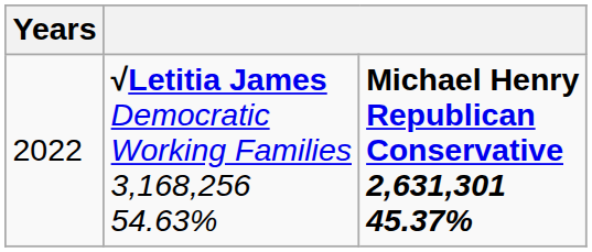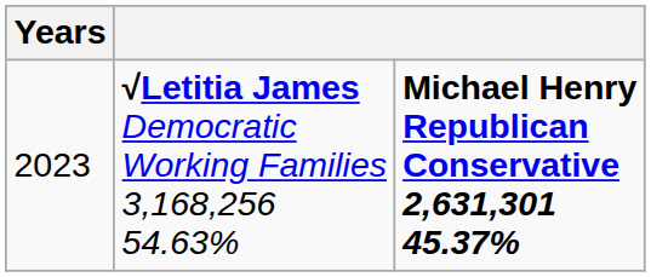√Letitia James Democratic Working Families 3,168,256 54.63% | Years: 2022 -> 2023
